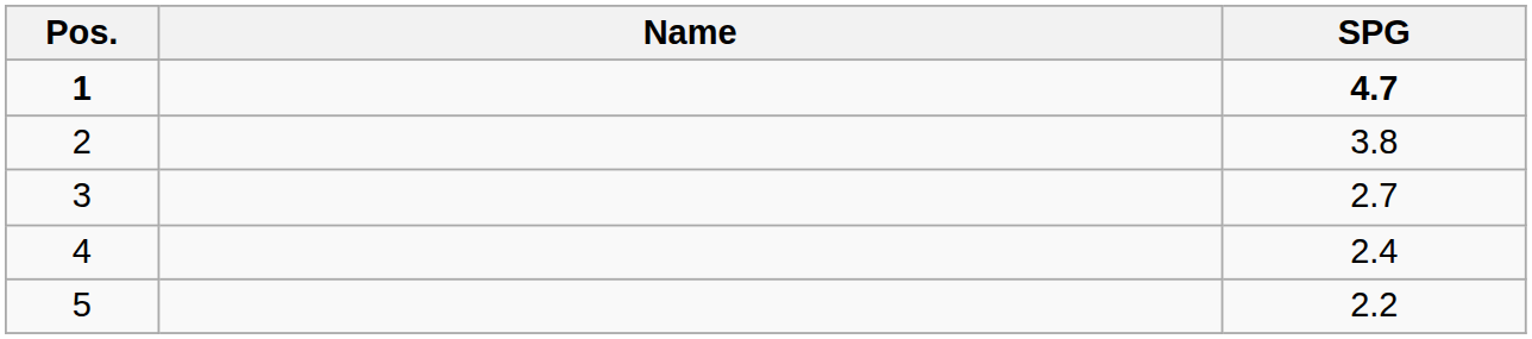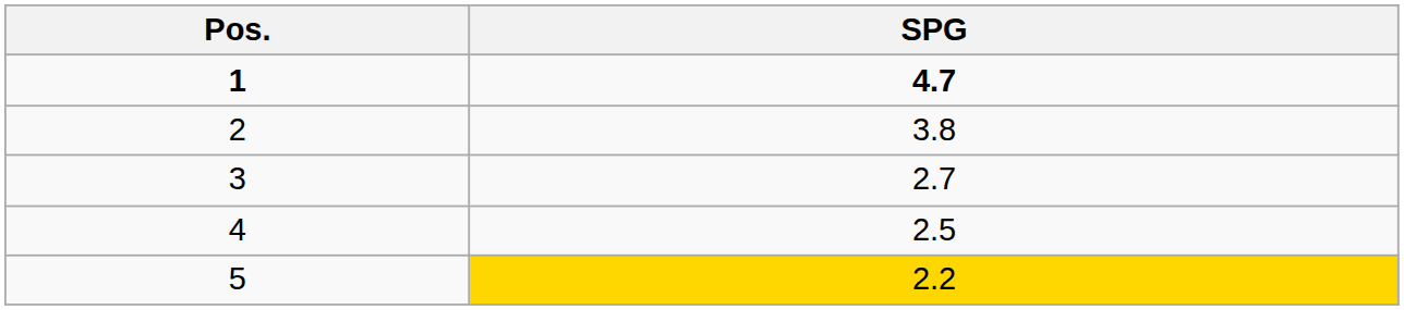- column: Name
4 | SPG: 2.4 -> 2.5
5 | SPG: no background -> gold background
